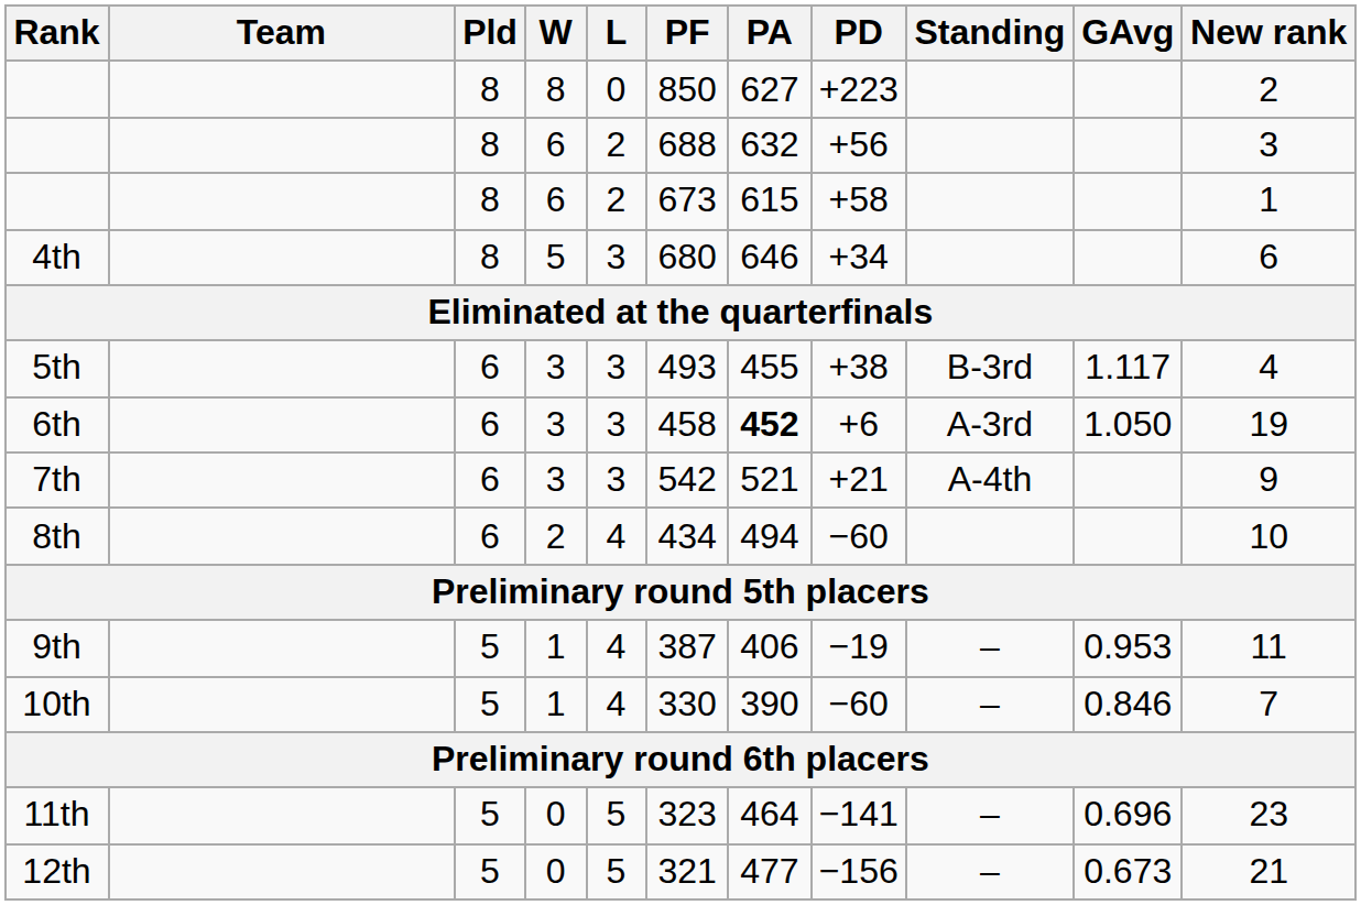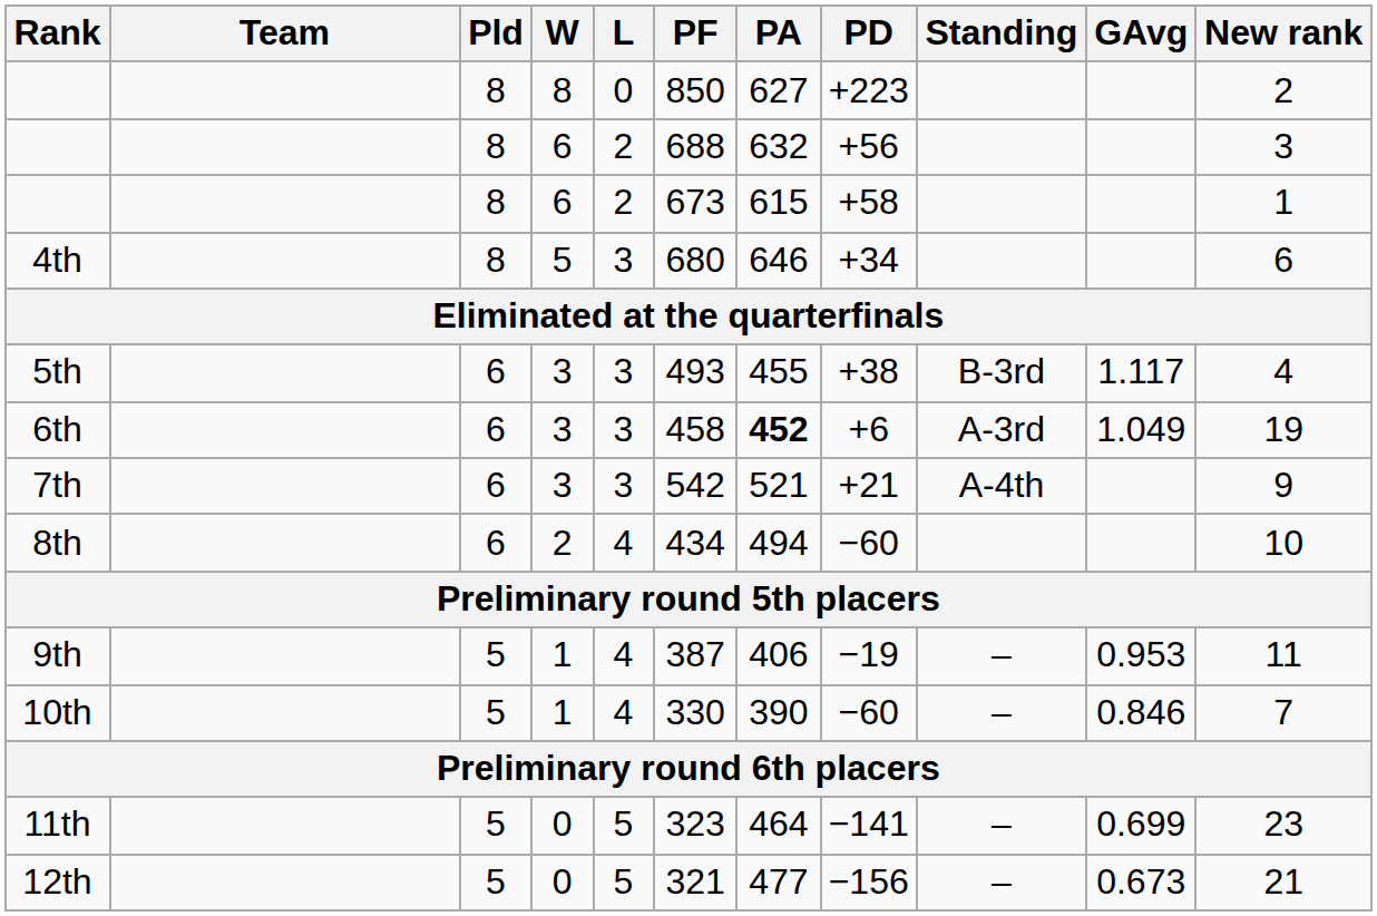6th | GAvg: 1.050 -> 1.049
11th | GAvg: 0.696 -> 0.699
